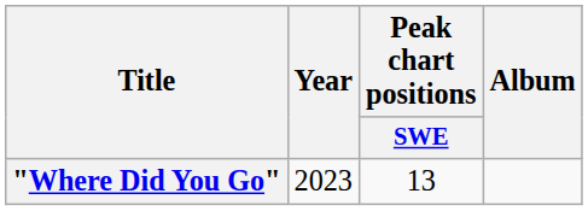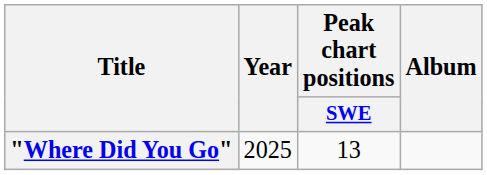"Where Did You Go" | Year: 2023 -> 2025
